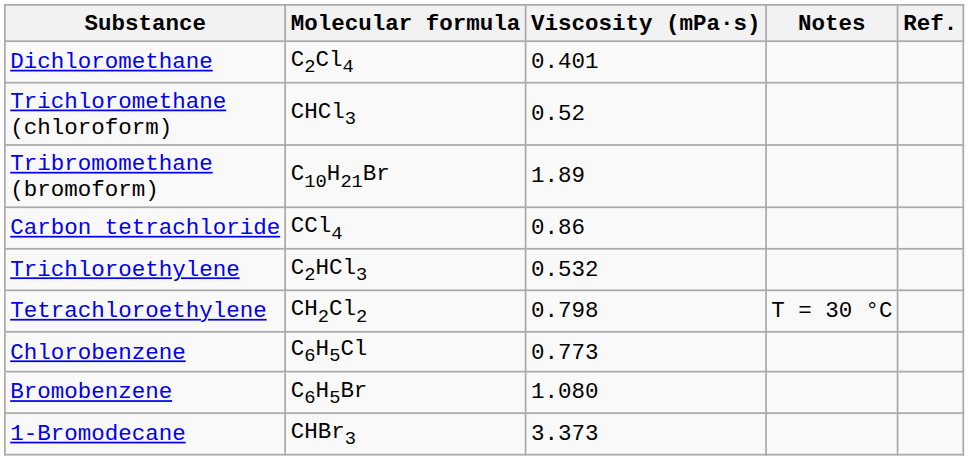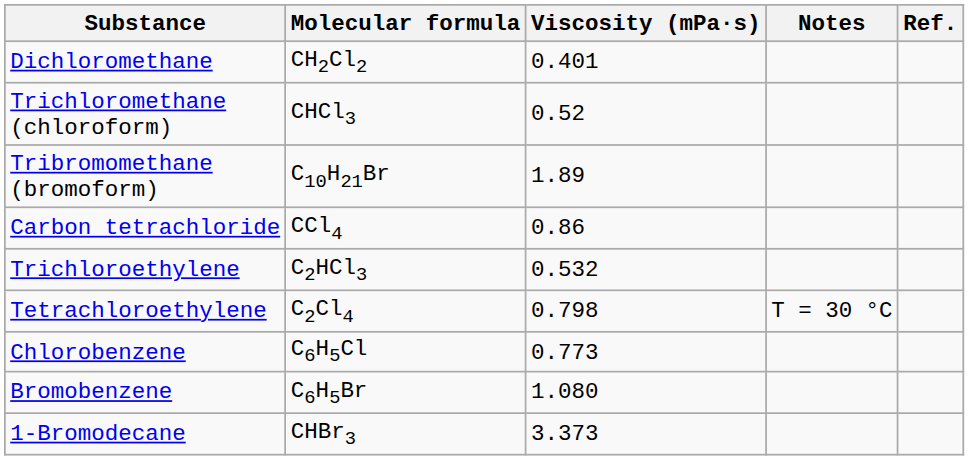Dichloromethane | Molecular formula: C2Cl4 -> CH2Cl2
Tetrachloroethylene | Molecular formula: CH2Cl2 -> C2Cl4
